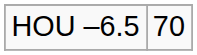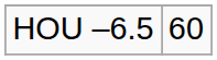HOU –6.5 | column 2: 70 -> 60
